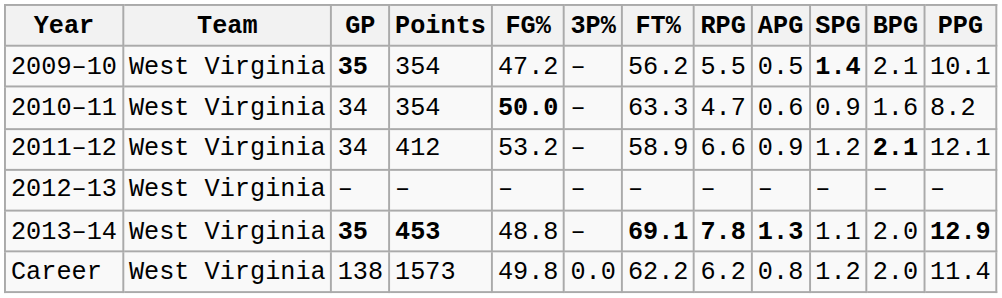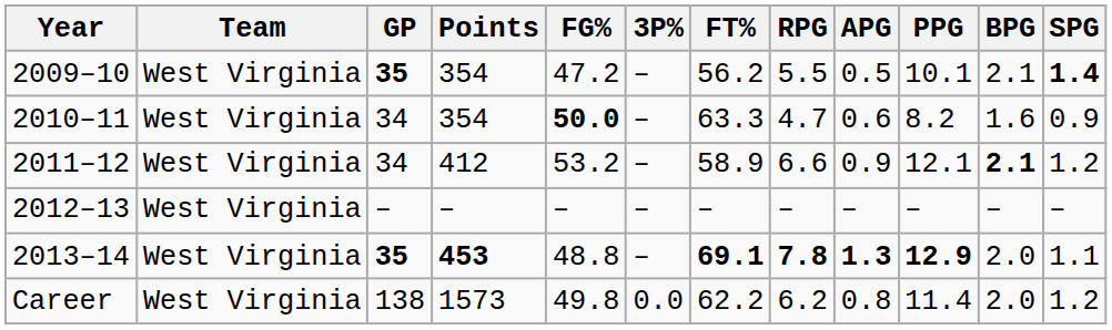columns swapped: SPG <-> PPG
